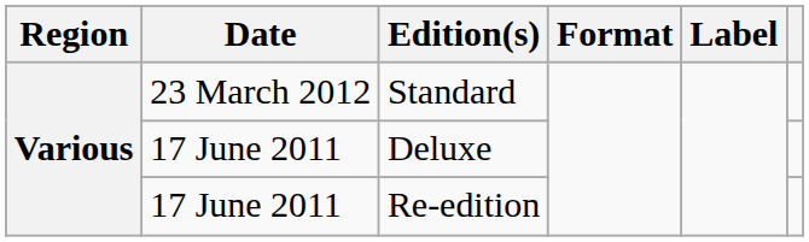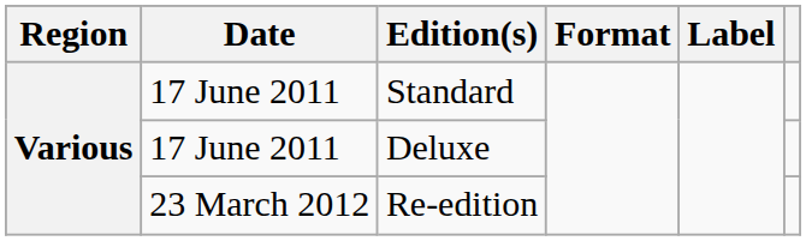Standard | Date: 23 March 2012 -> 17 June 2011
Re-edition | Date: 17 June 2011 -> 23 March 2012
